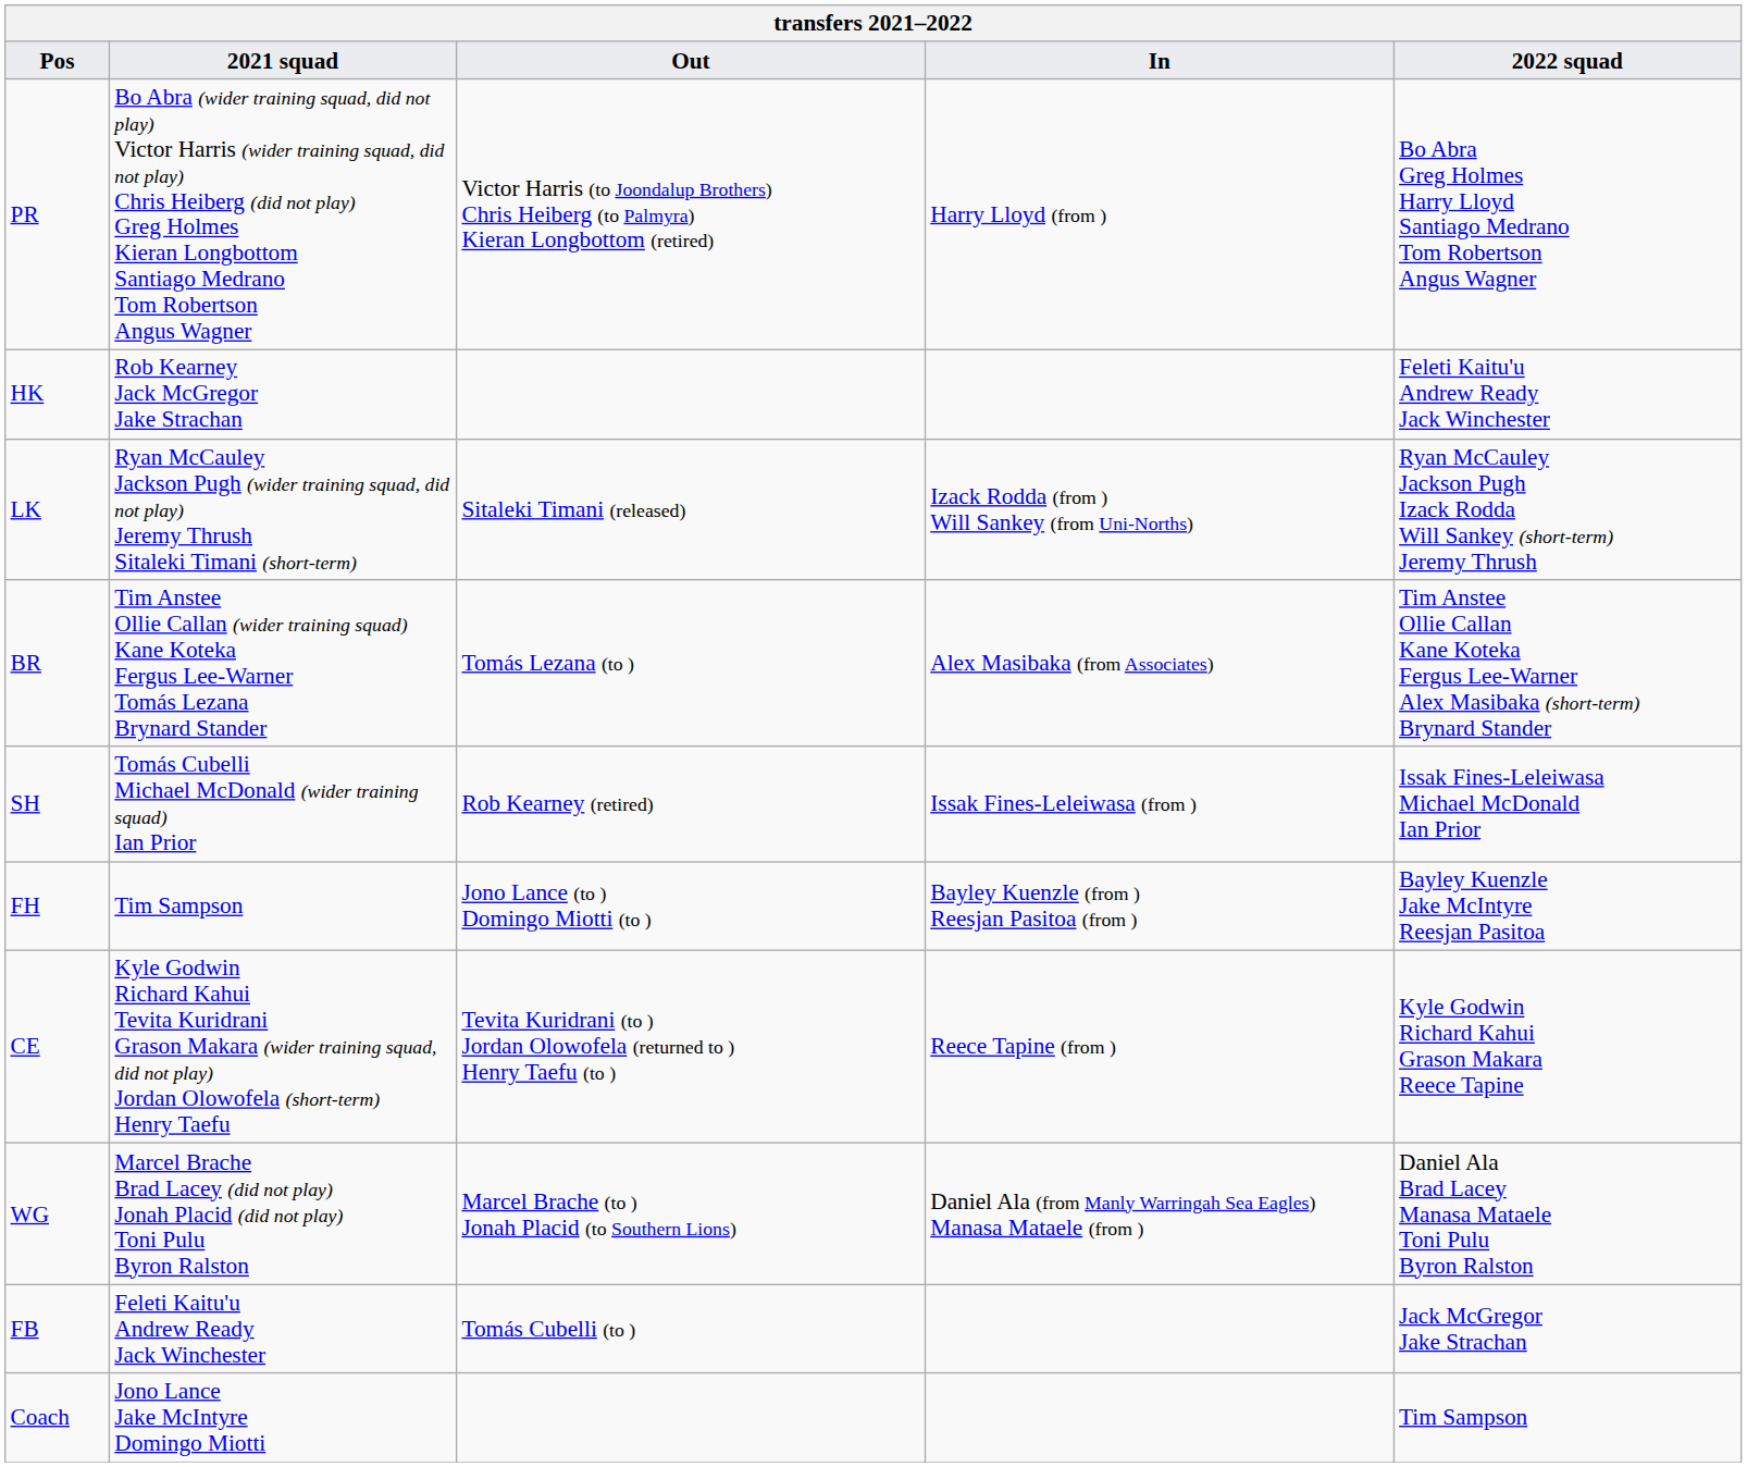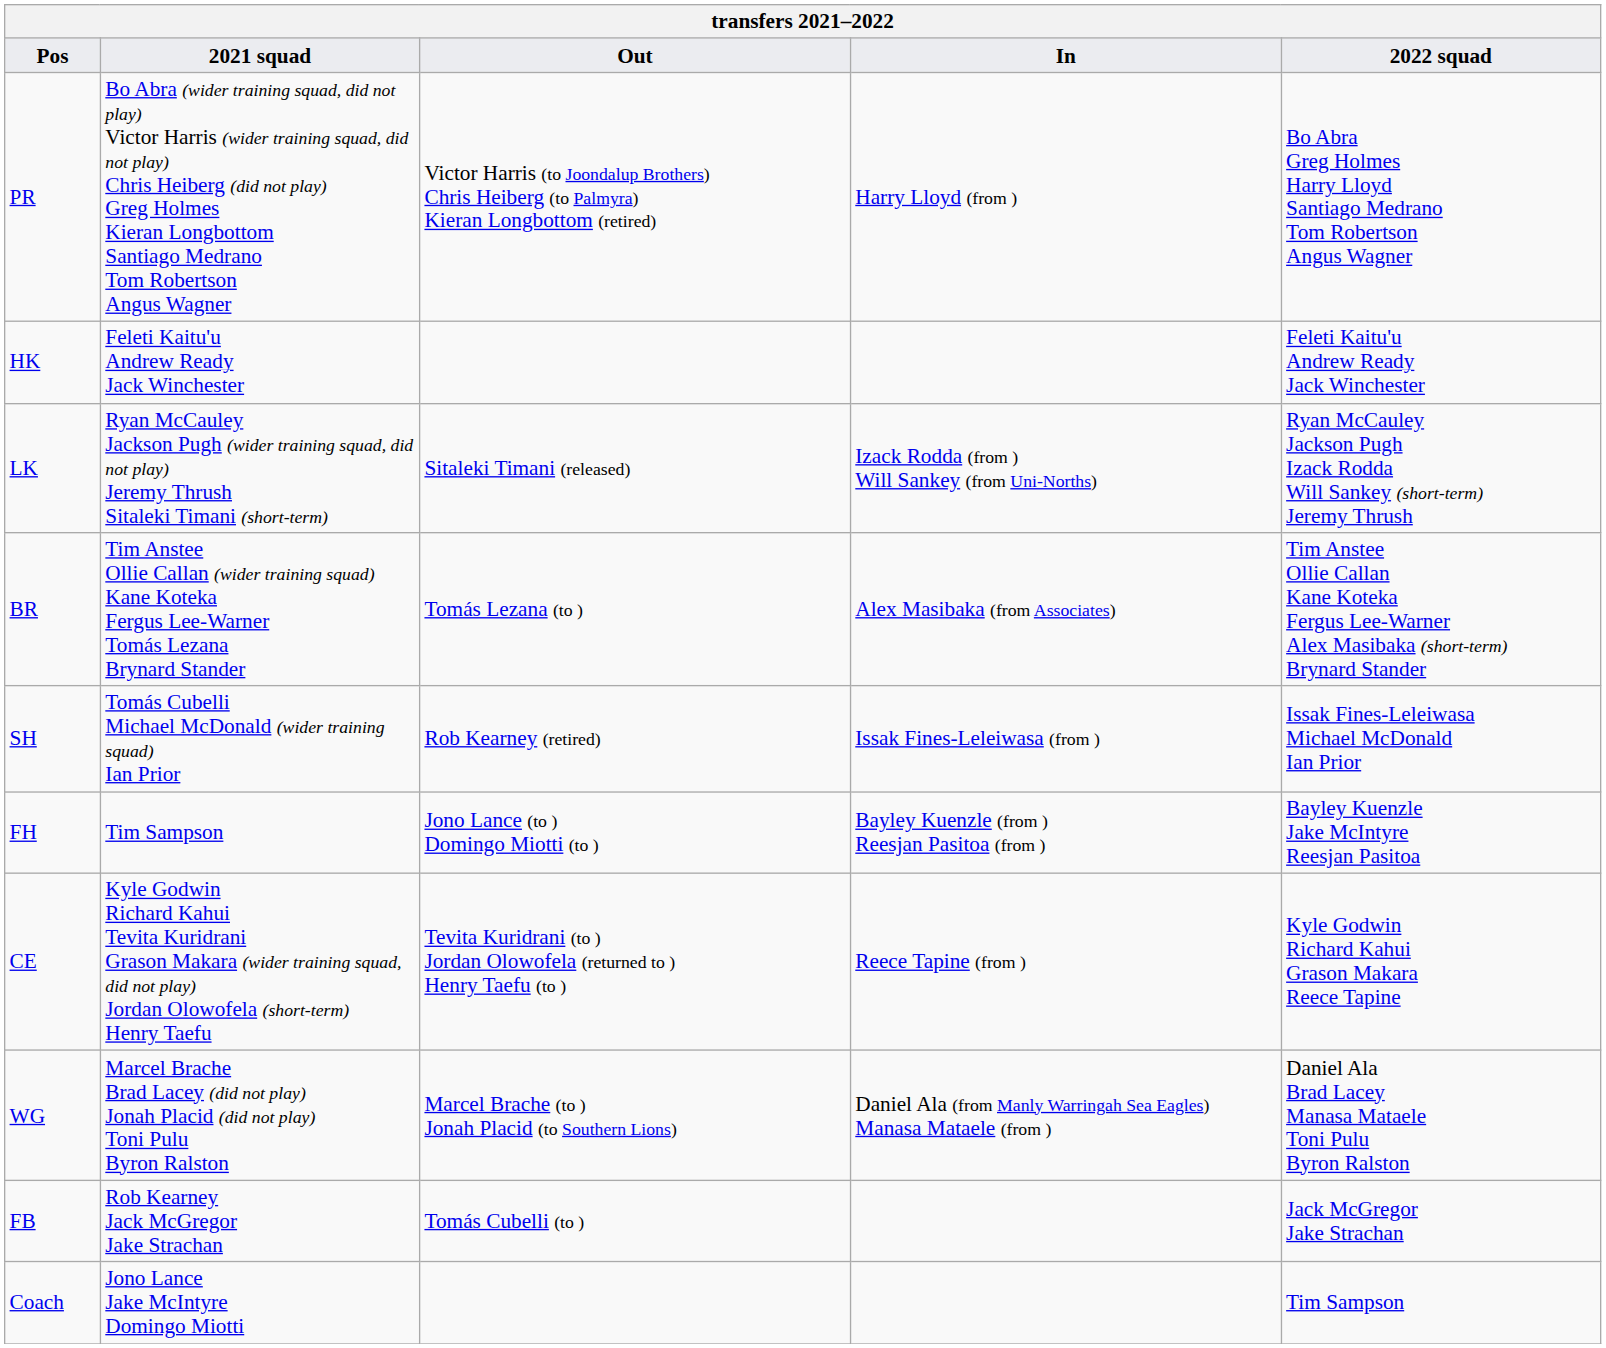HK | 2021 squad: Rob Kearney Jack McGregor Jake Strachan -> Feleti Kaitu'u Andrew Ready Jack Winchester
FB | 2021 squad: Feleti Kaitu'u Andrew Ready Jack Winchester -> Rob Kearney Jack McGregor Jake Strachan
